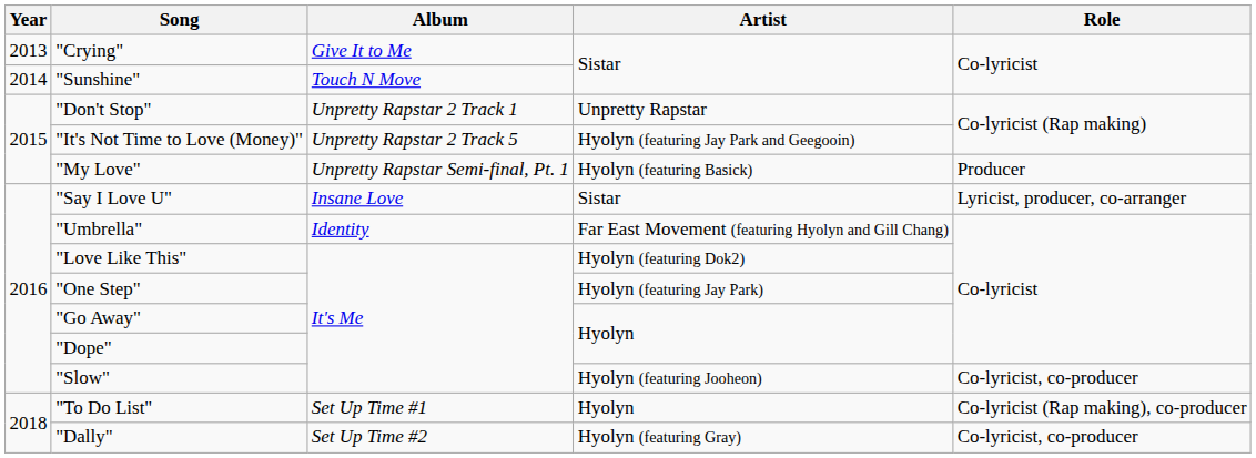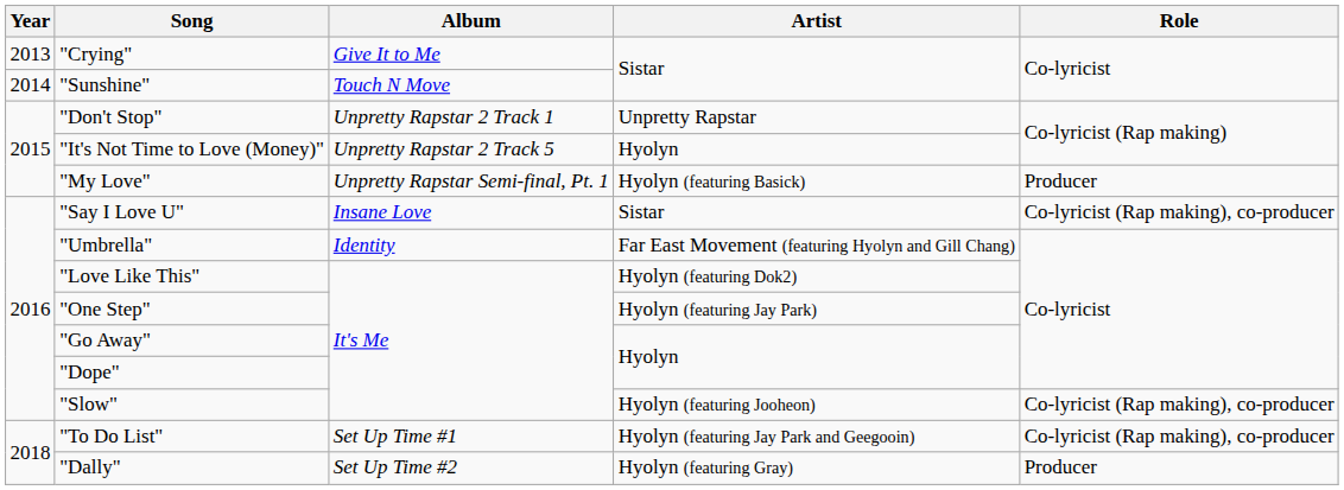"It's Not Time to Love (Money)" | Artist: Hyolyn (featuring Jay Park and Geegooin) -> Hyolyn
"Say I Love U" | Role: Lyricist, producer, co-arranger -> Co-lyricist (Rap making), co-producer
"Slow" | Role: Co-lyricist, co-producer -> Co-lyricist (Rap making), co-producer
"To Do List" | Artist: Hyolyn -> Hyolyn (featuring Jay Park and Geegooin)
"Dally" | Role: Co-lyricist, co-producer -> Producer
